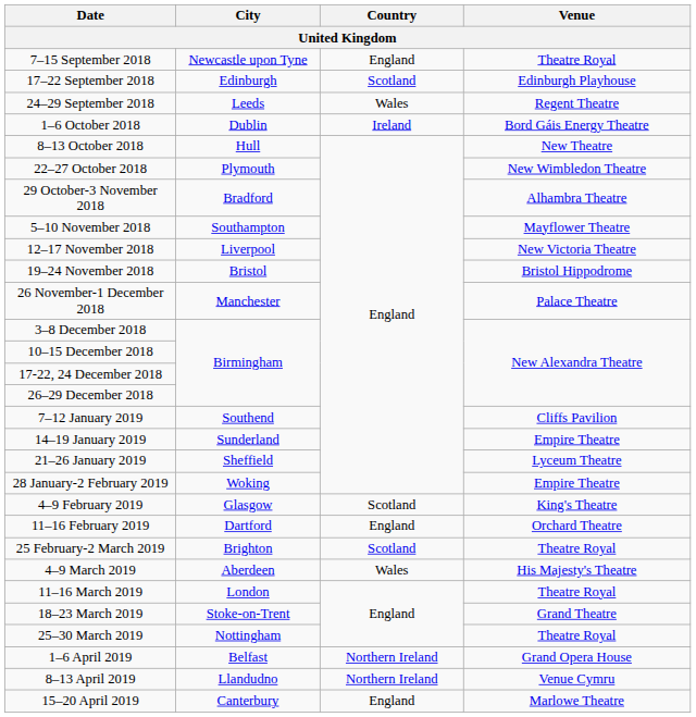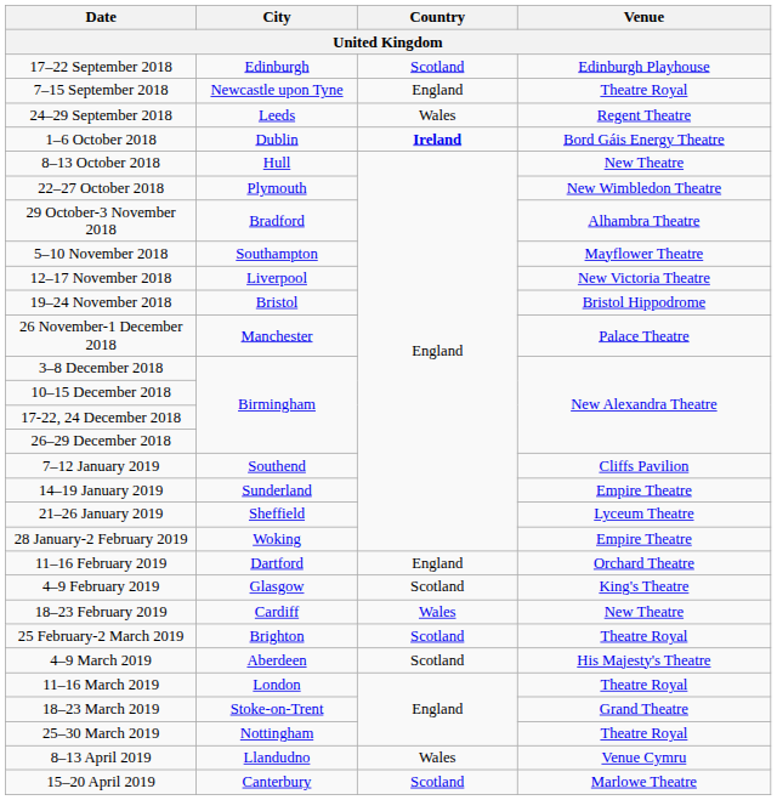rows swapped: 7–15 September 2018 <-> 17–22 September 2018
1–6 October 2018 | Country: normal -> bold
rows swapped: 4–9 February 2019 <-> 11–16 February 2019
+ row: 18–23 February 2019 | Cardiff | Wales | New Theatre
4–9 March 2019 | Country: Wales -> Scotland
- row: 1–6 April 2019 | Belfast | Northern Ireland | Grand Opera House
8–13 April 2019 | Country: Northern Ireland -> Wales
15–20 April 2019 | Country: England -> Scotland
